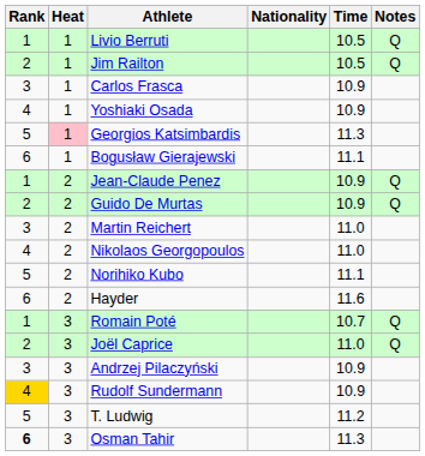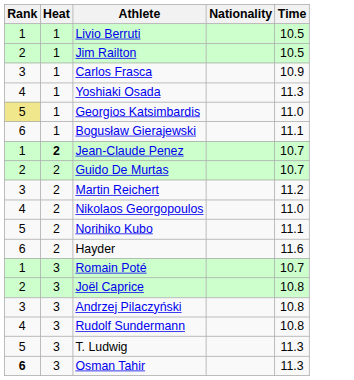- column: Notes | Q | Q | Q | Q | Q | Q
Yoshiaki Osada | Time: 10.9 -> 11.3
Georgios Katsimbardis | Rank: no background -> khaki background
Georgios Katsimbardis | Heat: pink background -> no background
Georgios Katsimbardis | Time: 11.3 -> 11.0
Jean-Claude Penez | Heat: normal -> bold
Jean-Claude Penez | Time: 10.9 -> 10.7
Guido De Murtas | Time: 10.9 -> 10.7
Martin Reichert | Time: 11.0 -> 11.2
Joël Caprice | Time: 11.0 -> 10.8
Andrzej Pilaczyński | Time: 10.9 -> 10.8
Rudolf Sundermann | Rank: gold background -> no background
Rudolf Sundermann | Time: 10.9 -> 10.8
T. Ludwig | Time: 11.2 -> 11.3
